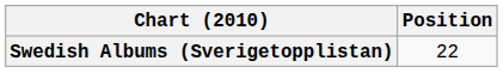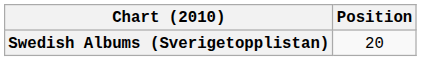Swedish Albums (Sverigetopplistan) | Position: 22 -> 20
